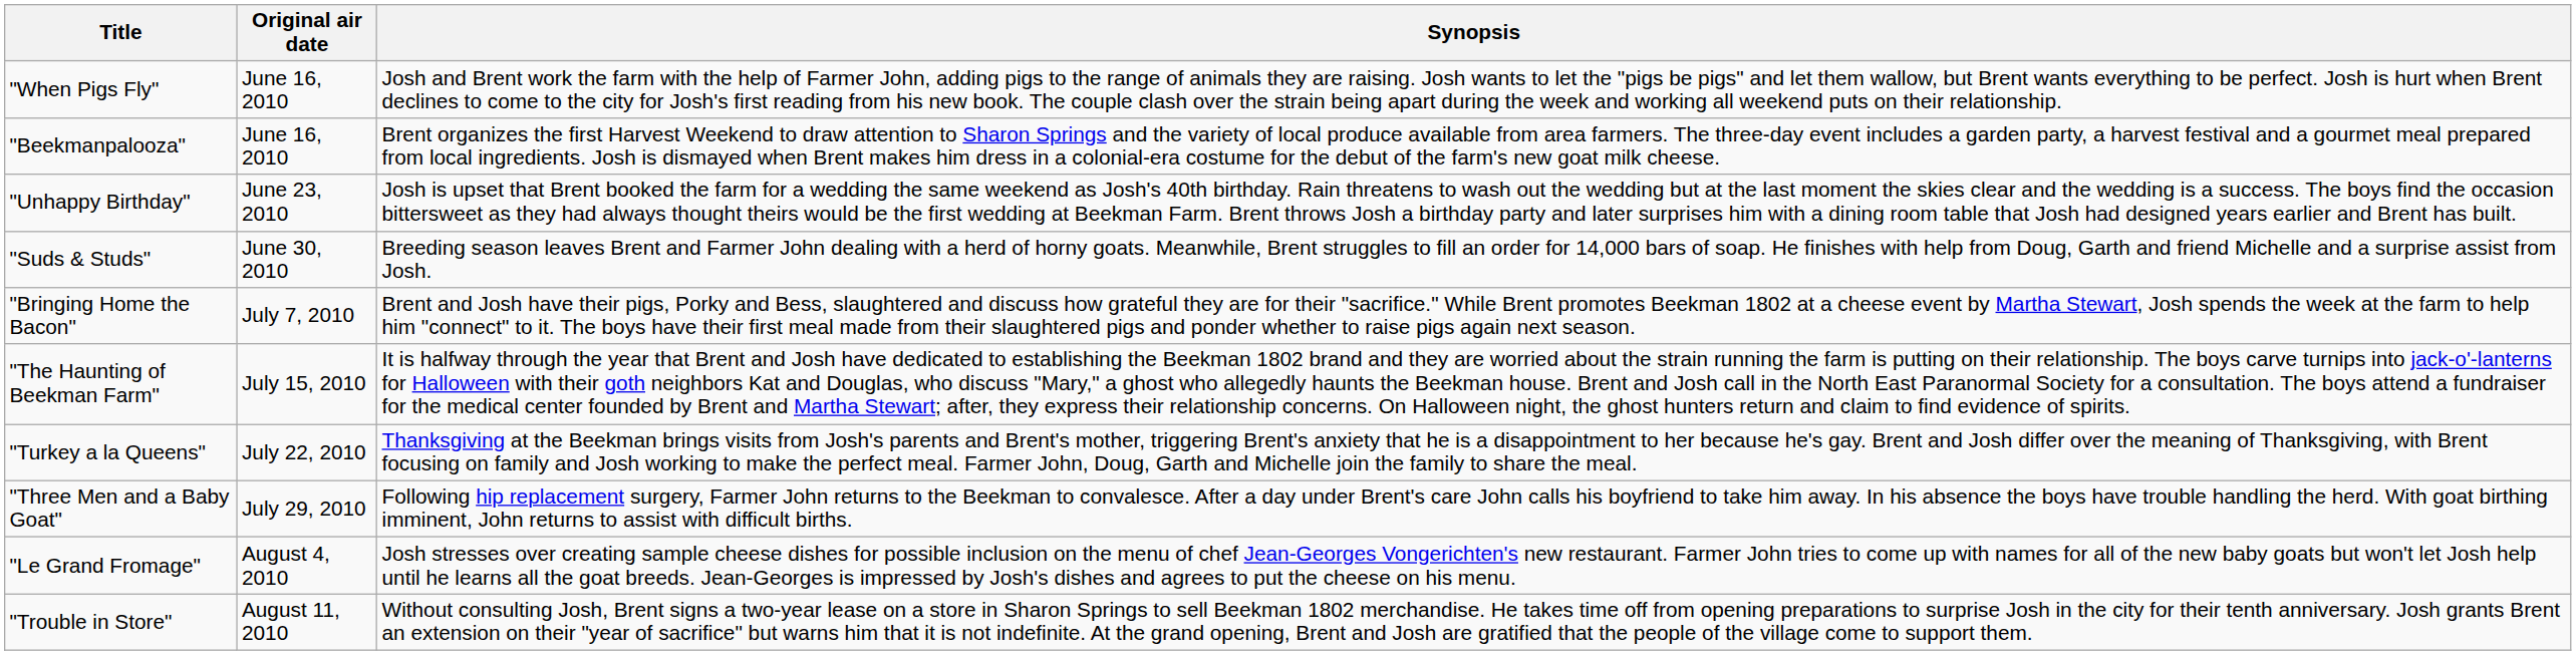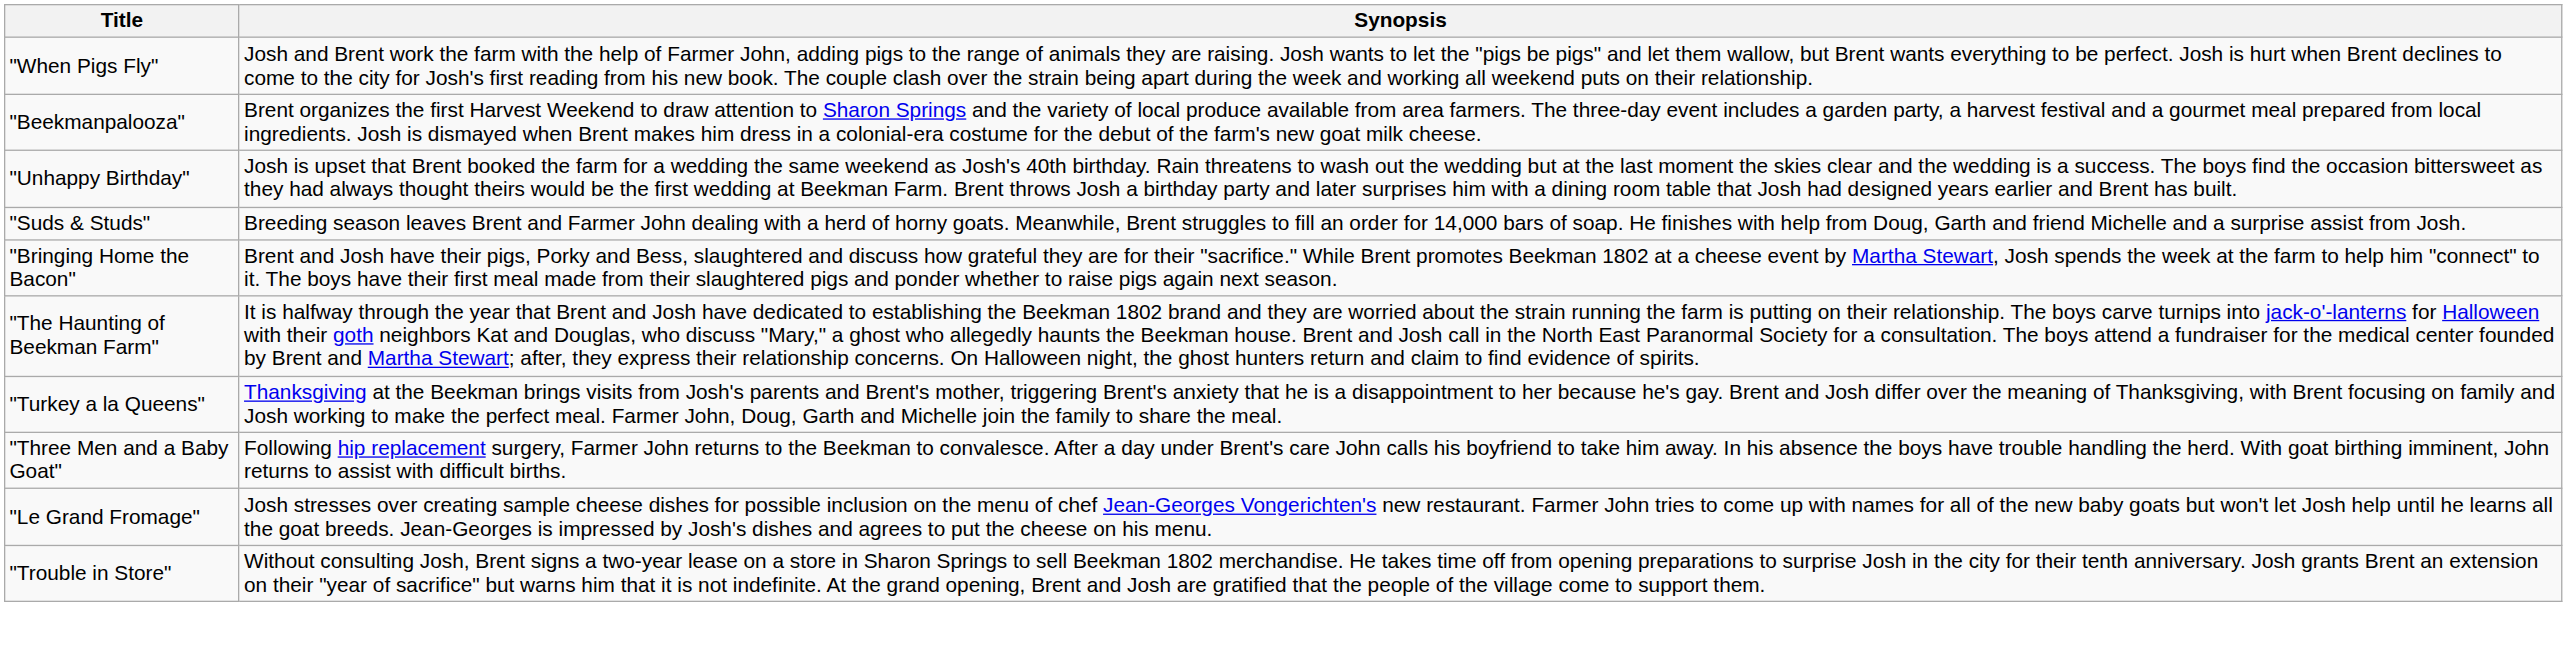- column: Original air date | June 16, 2010 | June 16, 2010 | June 23, 2010 | June 30, 2010 | July 7, 2010 | July 15, 2010 | July 22, 2010 | July 29, 2010 | August 4, 2010 | August 11, 2010
